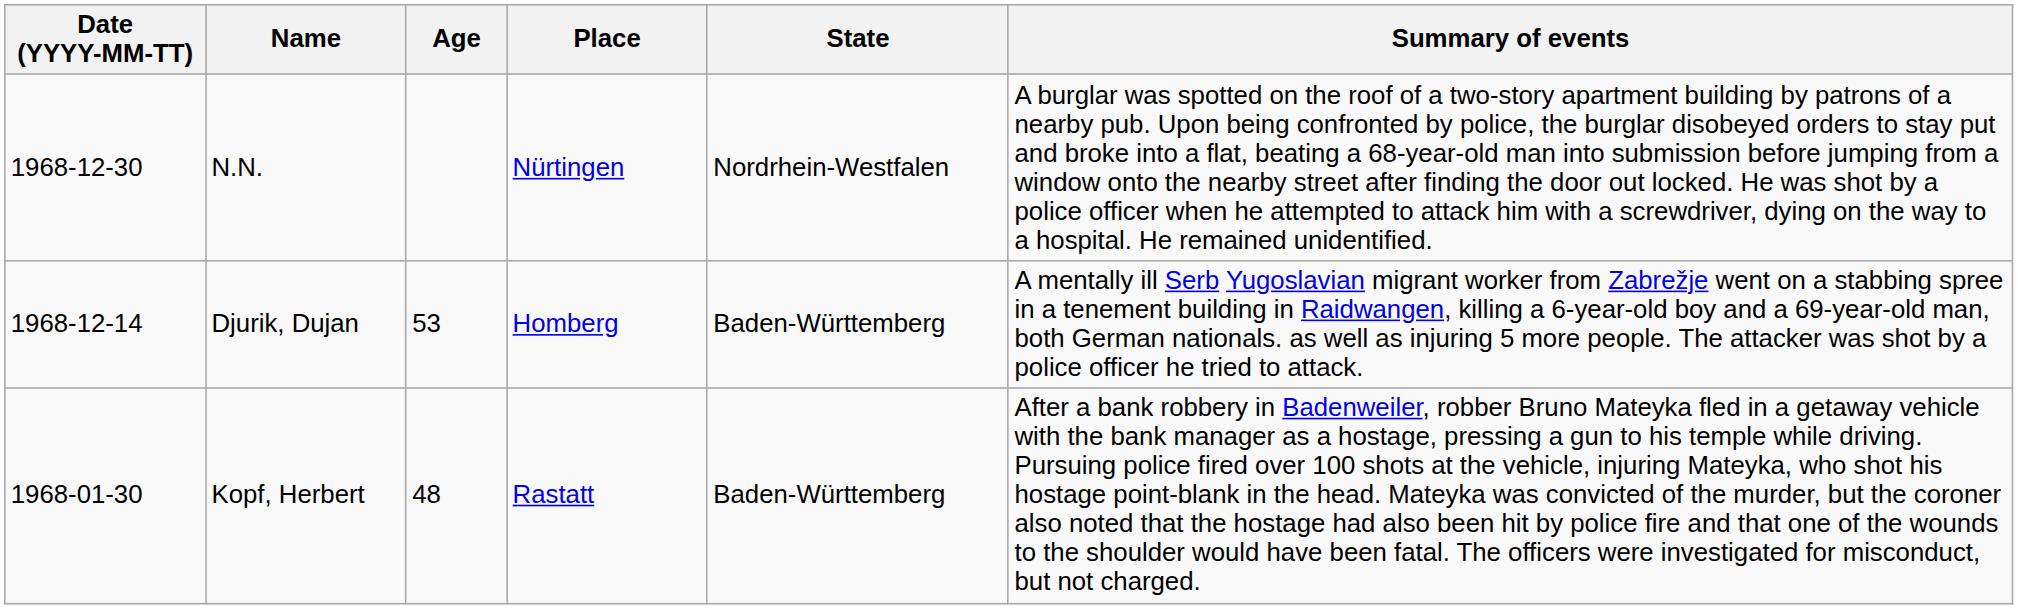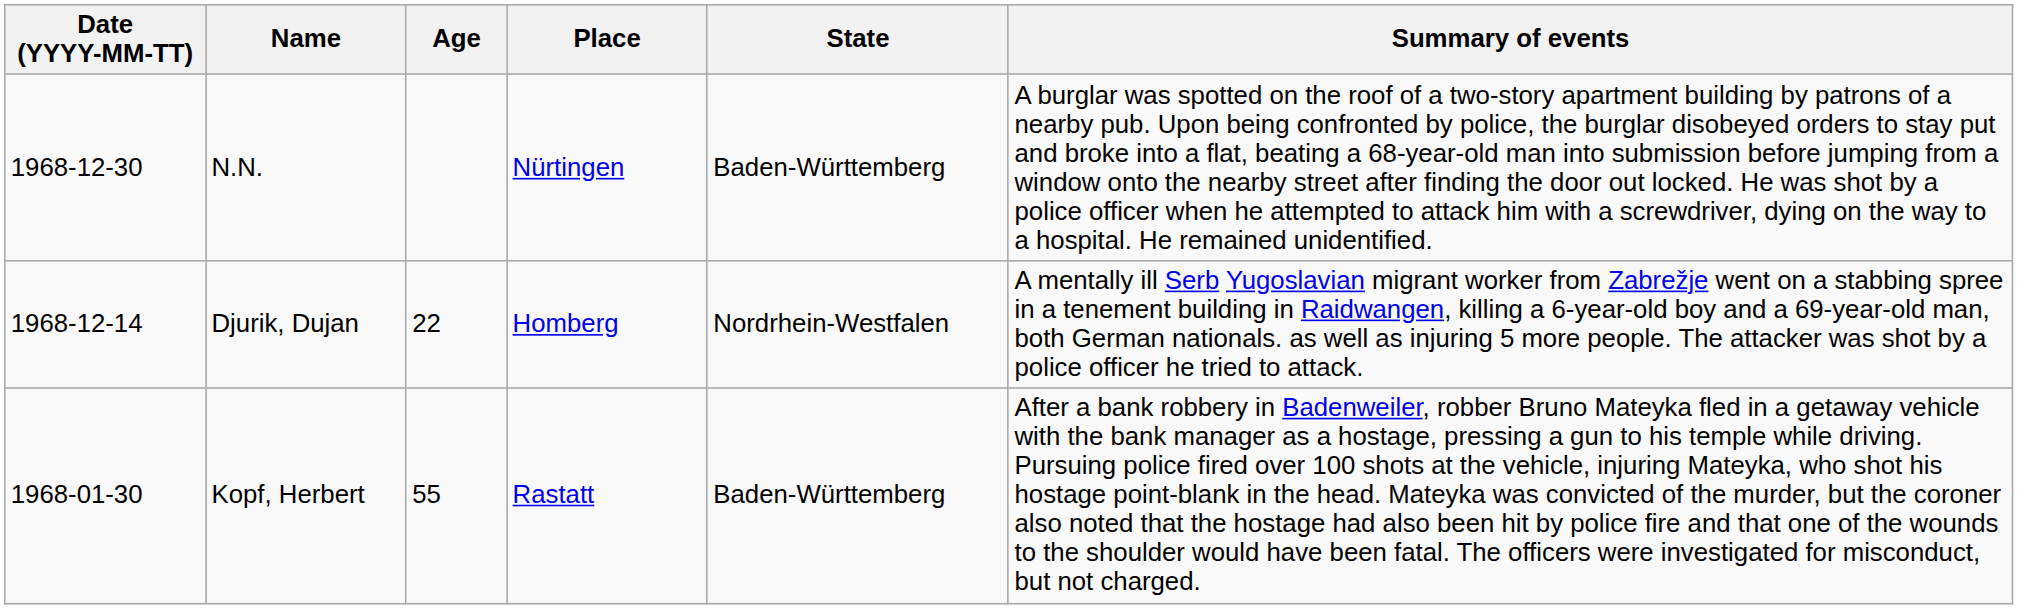N.N. | State: Nordrhein-Westfalen -> Baden-Württemberg
Djurik, Dujan | Age: 53 -> 22
Djurik, Dujan | State: Baden-Württemberg -> Nordrhein-Westfalen
Kopf, Herbert | Age: 48 -> 55
